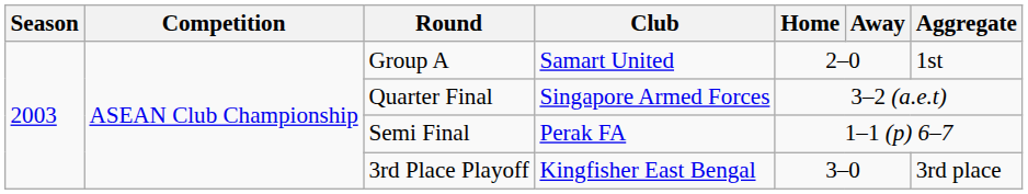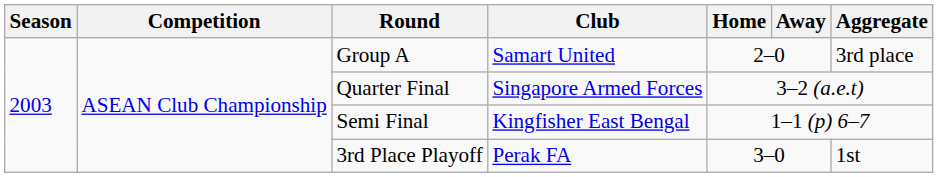Group A | Aggregate: 1st -> 3rd place
Semi Final | Club: Perak FA -> Kingfisher East Bengal
3rd Place Playoff | Club: Kingfisher East Bengal -> Perak FA
3rd Place Playoff | Aggregate: 3rd place -> 1st
